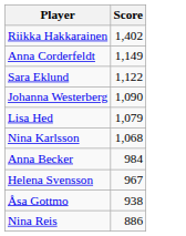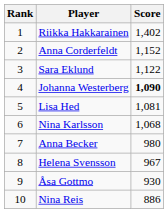+ column: Rank | 1 | 2 | 3 | 4 | 5 | 6 | 7 | 8 | 9 | 10
Anna Corderfeldt | Score: 1,149 -> 1,152
Johanna Westerberg | Score: normal -> bold
Lisa Hed | Score: 1,079 -> 1,081
Anna Becker | Score: 984 -> 980
Åsa Gottmo | Score: 938 -> 930
